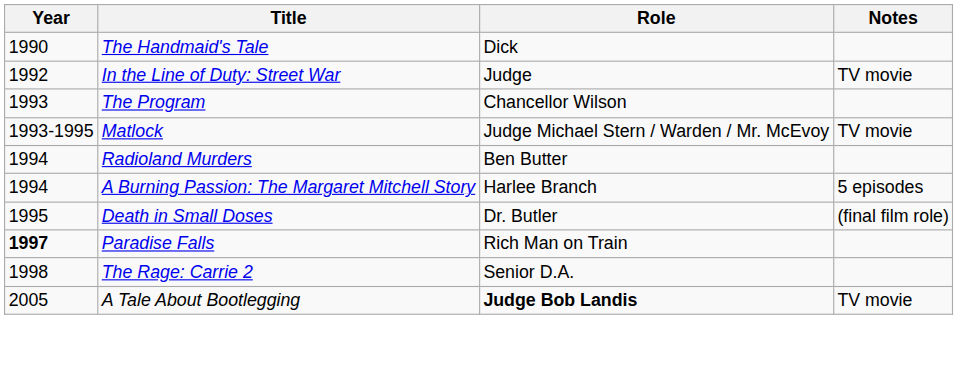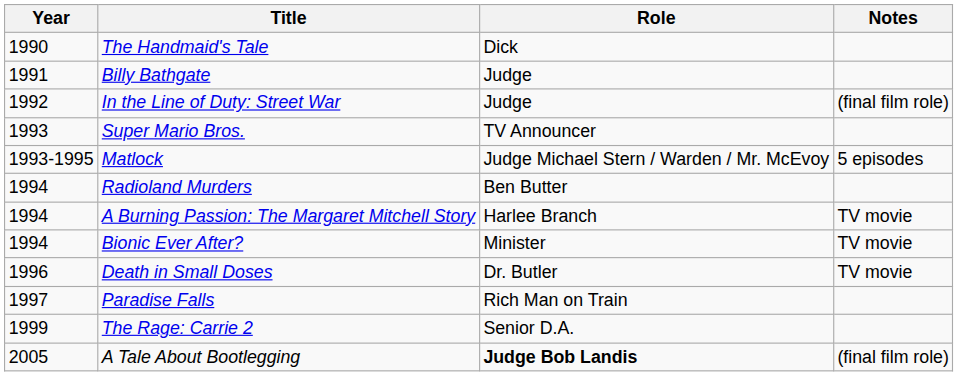+ row: 1991 | Billy Bathgate | Judge
In the Line of Duty: Street War | Notes: TV movie -> (final film role)
+ row: 1993 | Super Mario Bros. | TV Announcer
- row: 1993 | The Program | Chancellor Wilson
Matlock | Notes: TV movie -> 5 episodes
A Burning Passion: The Margaret Mitchell Story | Notes: 5 episodes -> TV movie
+ row: 1994 | Bionic Ever After? | Minister | TV movie
Death in Small Doses | Year: 1995 -> 1996
Death in Small Doses | Notes: (final film role) -> TV movie
Paradise Falls | Year: bold -> normal
The Rage: Carrie 2 | Year: 1998 -> 1999
A Tale About Bootlegging | Notes: TV movie -> (final film role)
